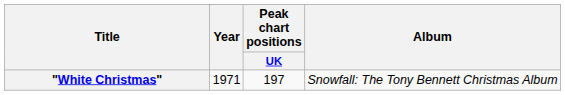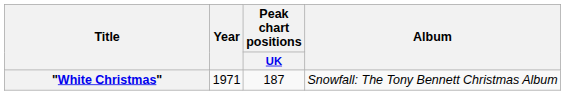"White Christmas" | Peak chart positions / UK: 197 -> 187
